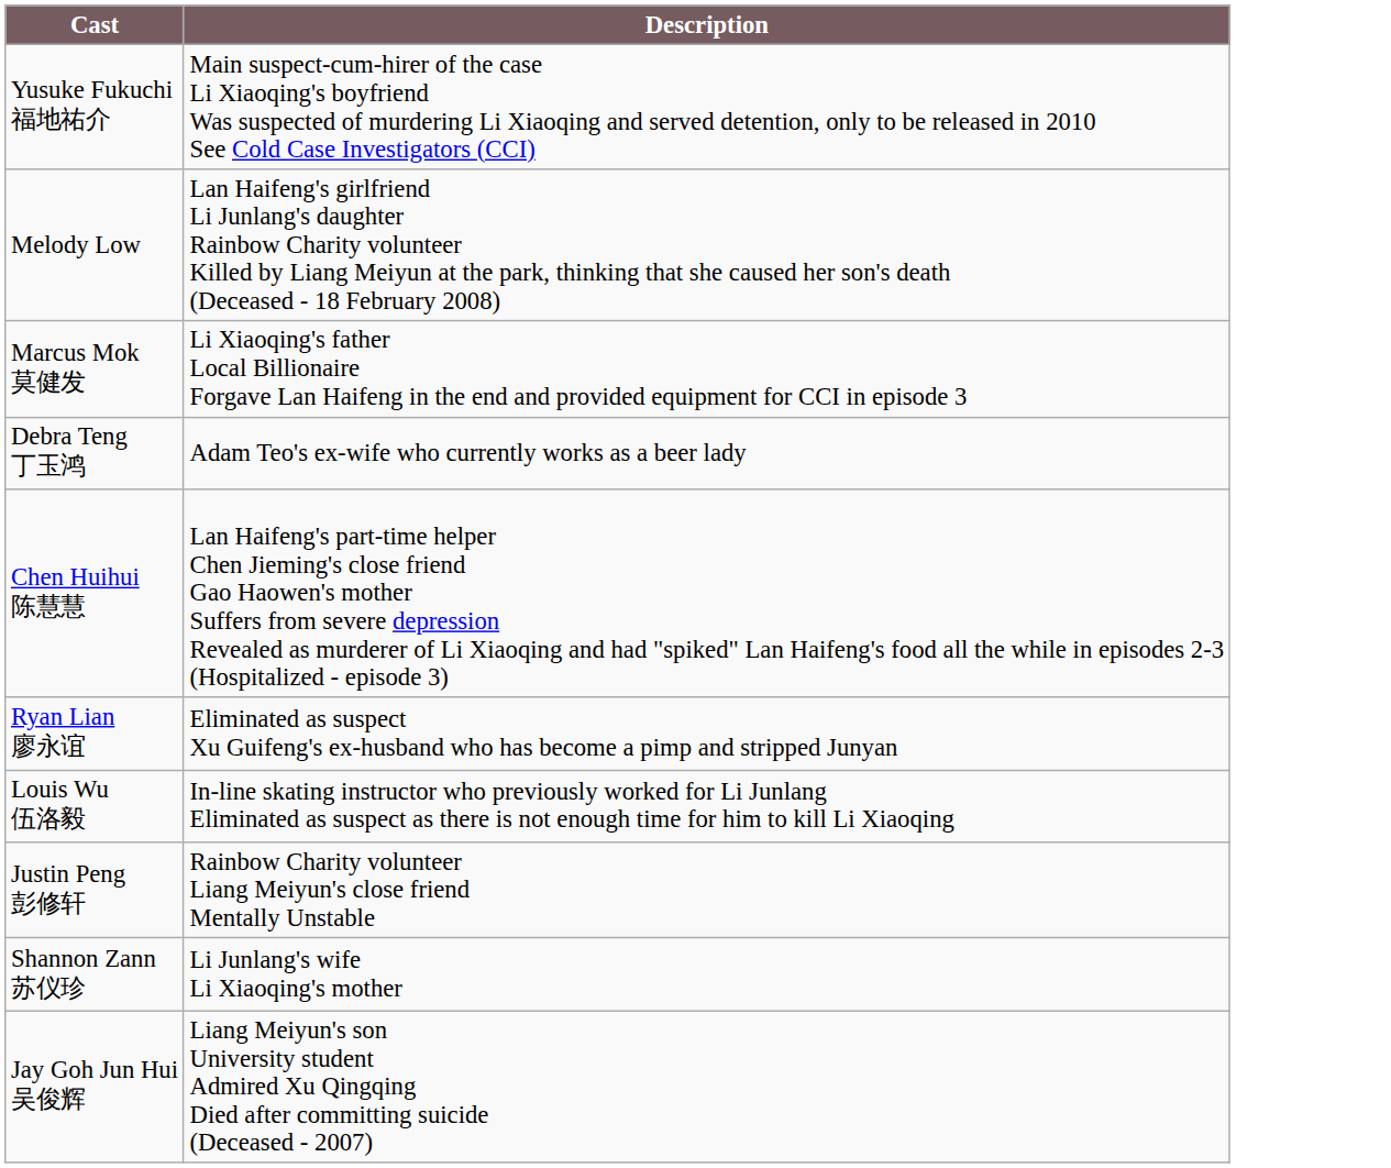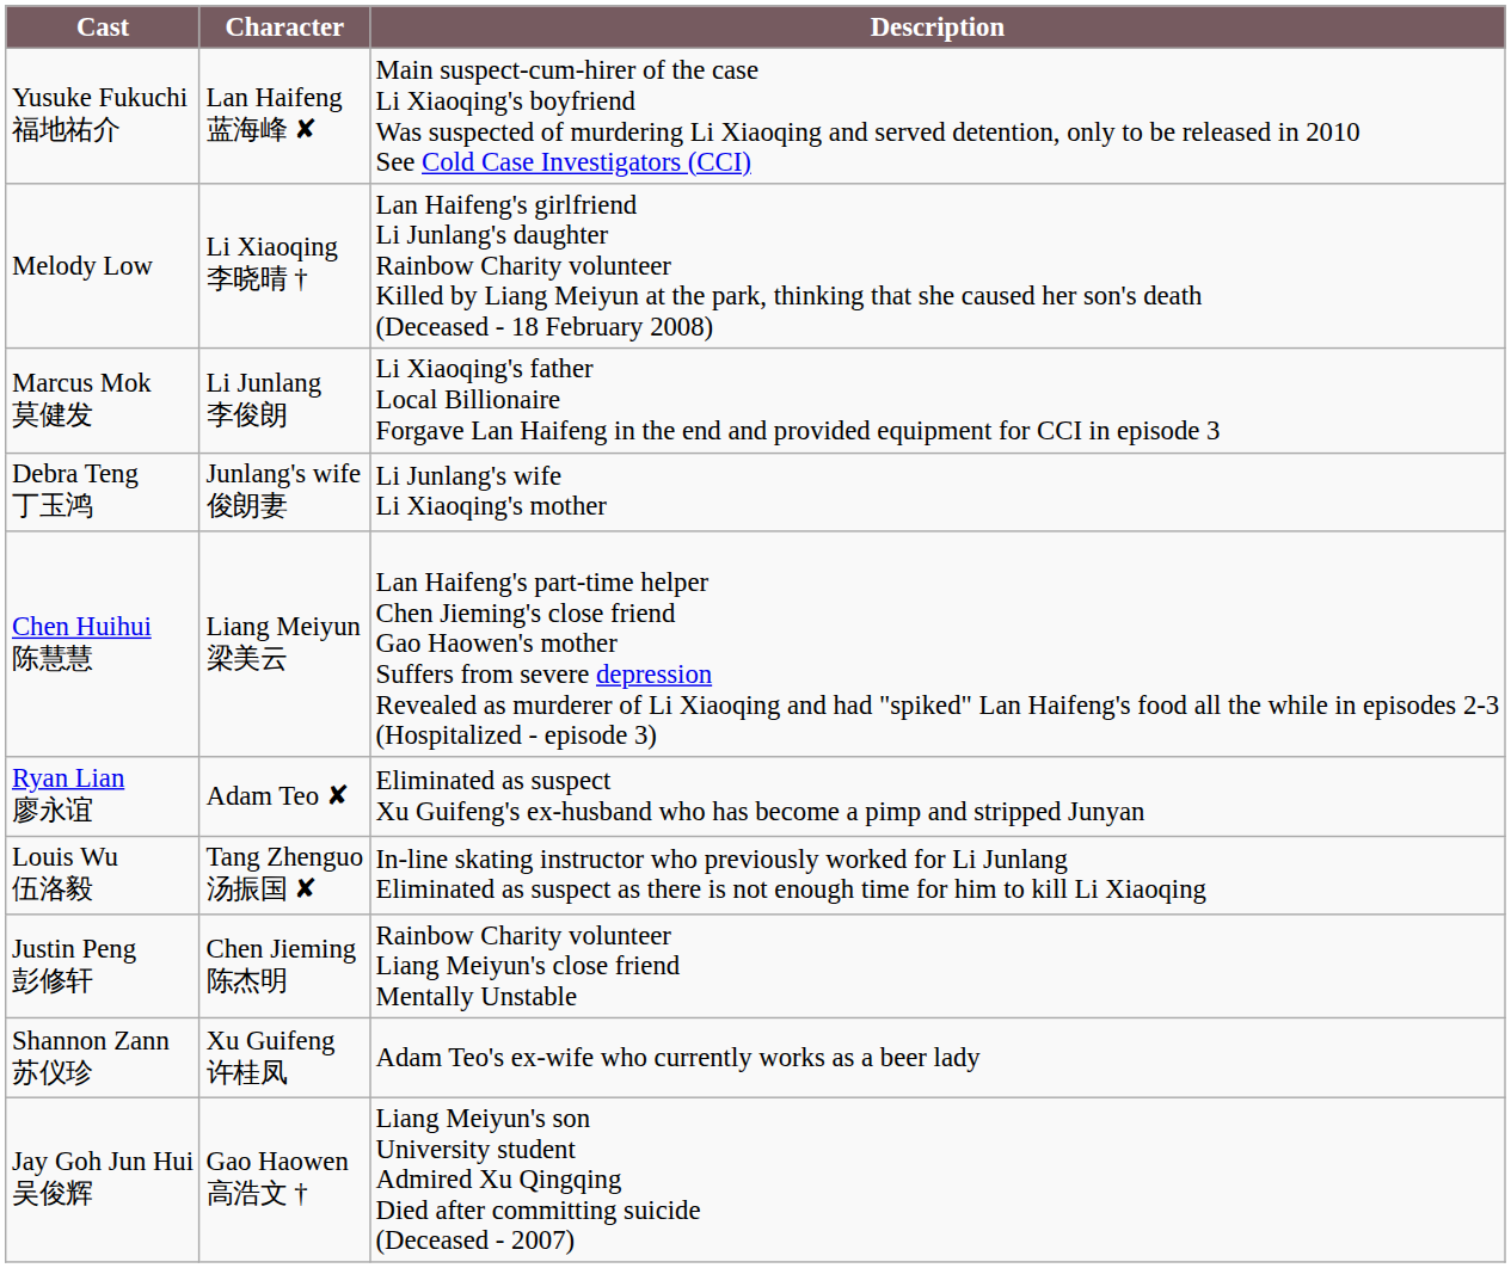+ column: Character | Lan Haifeng 蓝海峰 ✘ | Li Xiaoqing 李晓晴 † | Li Junlang 李俊朗 | Junlang's wife 俊朗妻 | Liang Meiyun 梁美云 | Adam Teo ✘ | Tang Zhenguo 汤振国 ✘ | Chen Jieming 陈杰明 | Xu Guifeng 许桂凤 | Gao Haowen 高浩文 †
Debra Teng 丁玉鸿 | Description: Adam Teo's ex-wife who currently works as a beer lady -> Li Junlang's wife Li Xiaoqing's mother
Shannon Zann 苏仪珍 | Description: Li Junlang's wife Li Xiaoqing's mother -> Adam Teo's ex-wife who currently works as a beer lady
